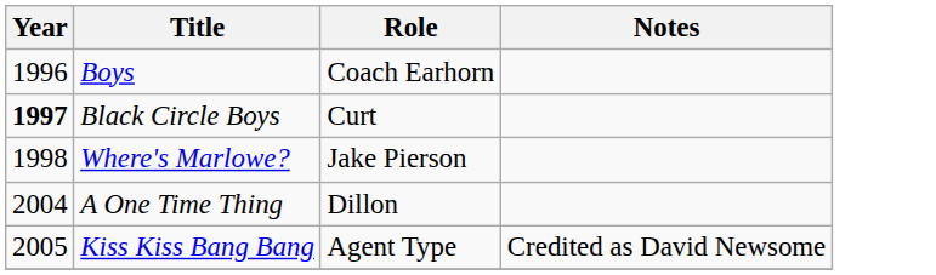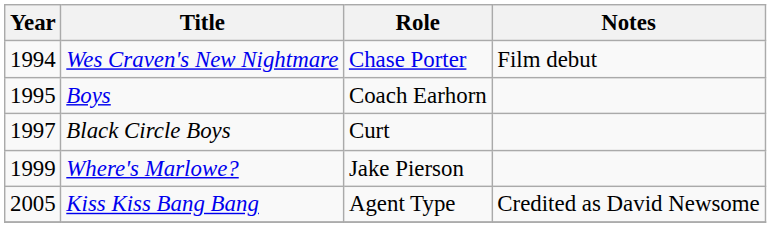+ row: 1994 | Wes Craven's New Nightmare | Chase Porter | Film debut
Boys | Year: 1996 -> 1995
Black Circle Boys | Year: bold -> normal
Where's Marlowe? | Year: 1998 -> 1999
- row: 2004 | A One Time Thing | Dillon
